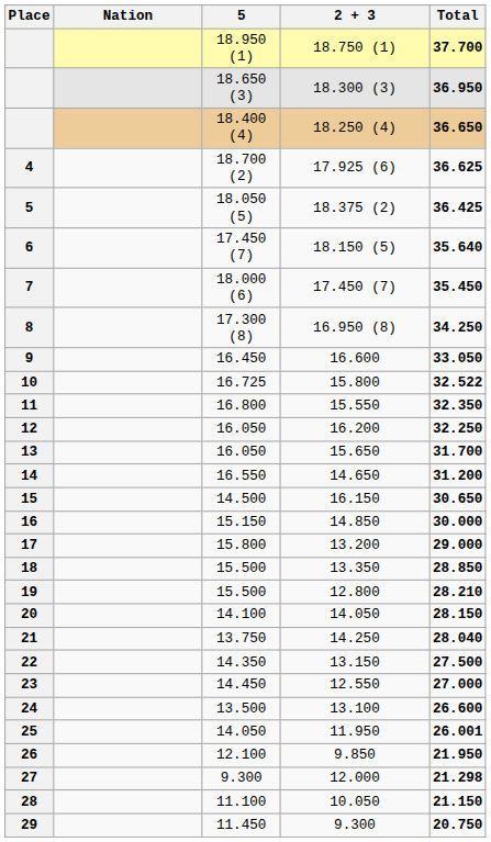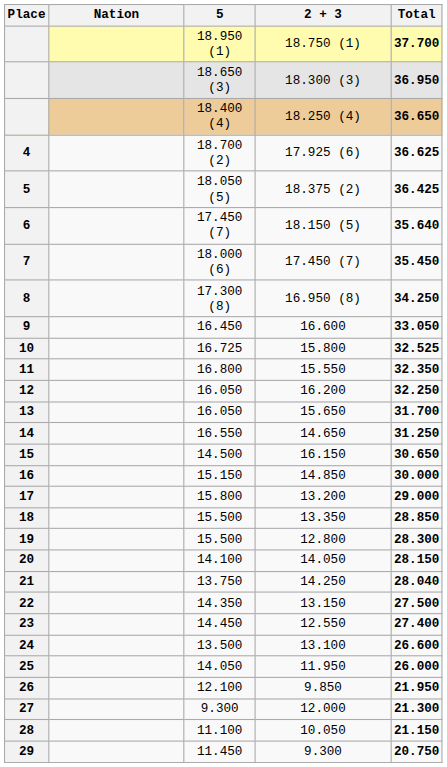10 | Total: 32.522 -> 32.525
14 | Total: 31.200 -> 31.250
19 | Total: 28.210 -> 28.300
23 | Total: 27.000 -> 27.400
25 | Total: 26.001 -> 26.000
27 | Total: 21.298 -> 21.300
